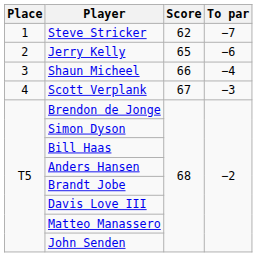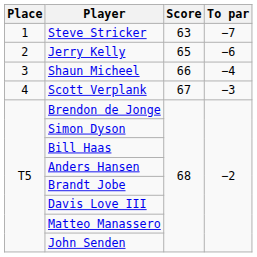Steve Stricker | Score: 62 -> 63
